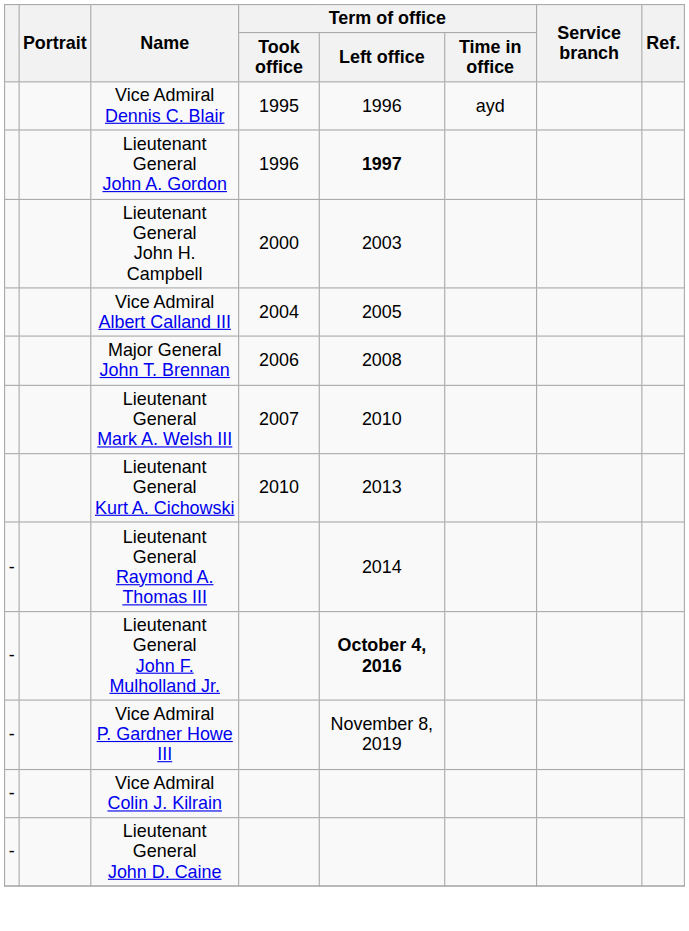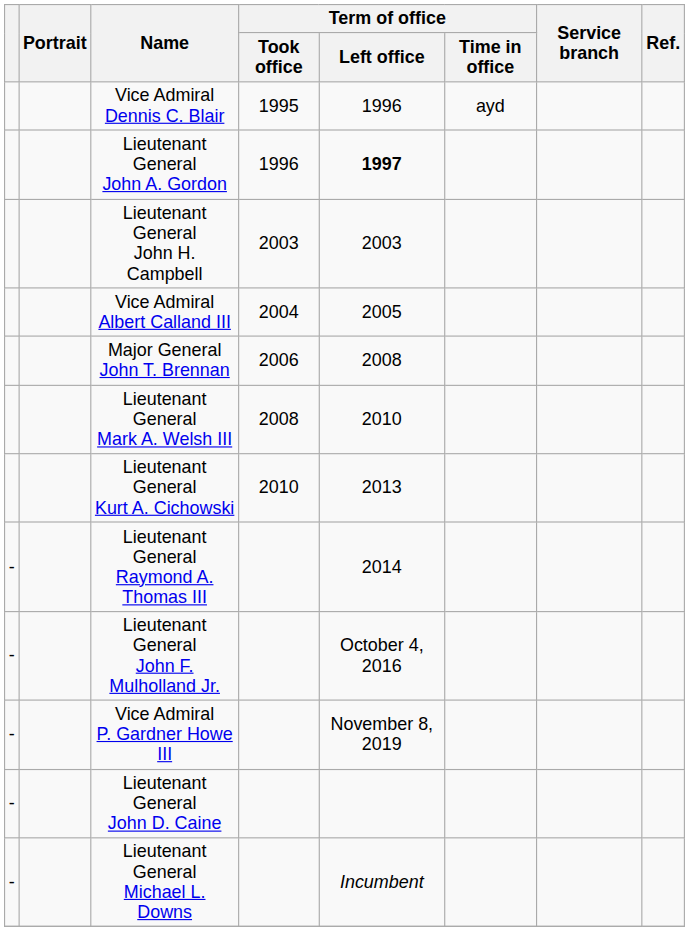Lieutenant General John H. Campbell | Term of office / Took office: 2000 -> 2003
Lieutenant General Mark A. Welsh III | Term of office / Took office: 2007 -> 2008
Lieutenant General John F. Mulholland Jr. | Term of office / Left office: bold -> normal
- row: - | Vice Admiral Colin J. Kilrain
+ row: - | Lieutenant General Michael L. Downs | Incumbent
